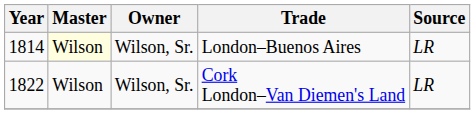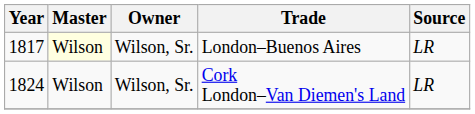London–Buenos Aires | Year: 1814 -> 1817
Cork London–Van Diemen's Land | Year: 1822 -> 1824
